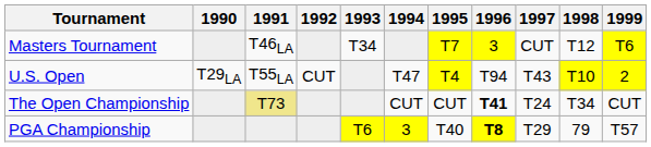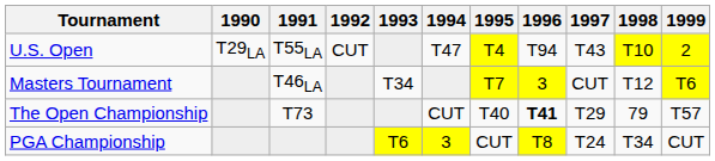rows swapped: Masters Tournament <-> U.S. Open
The Open Championship | 1991: khaki background -> no background
The Open Championship | 1995: CUT -> T40
The Open Championship | 1997: T24 -> T29
The Open Championship | 1998: T34 -> 79
The Open Championship | 1999: CUT -> T57
PGA Championship | 1995: T40 -> CUT
PGA Championship | 1996: bold -> normal
PGA Championship | 1997: T29 -> T24
PGA Championship | 1998: 79 -> T34
PGA Championship | 1999: T57 -> CUT
